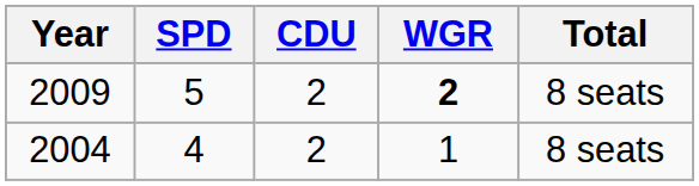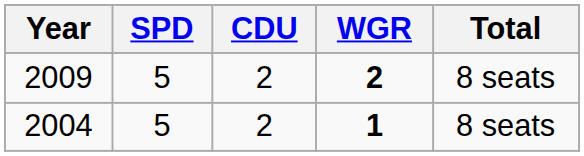2004 | SPD: 4 -> 5
2004 | WGR: normal -> bold
